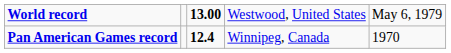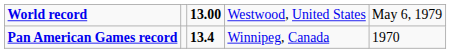Pan American Games record | column 3: 12.4 -> 13.4
